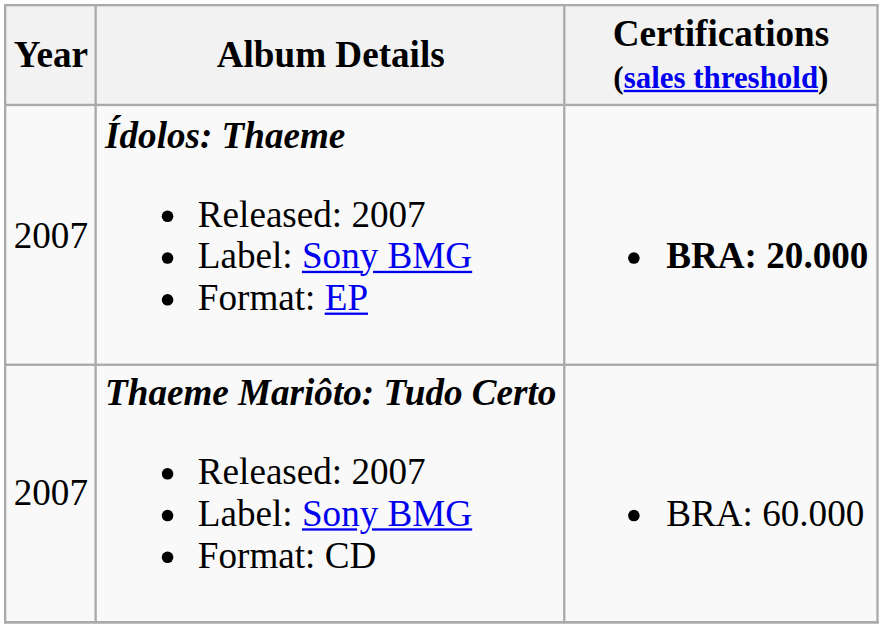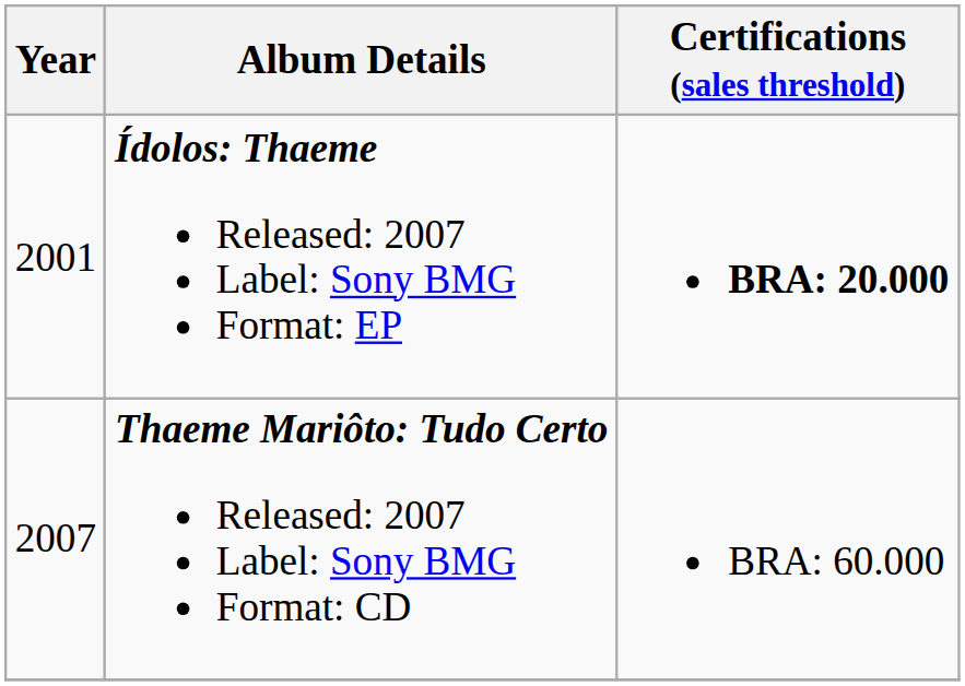Ídolos: Thaeme Released: 2007 Label: Sony BMG Format: EP | Year: 2007 -> 2001
